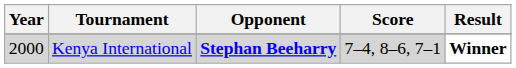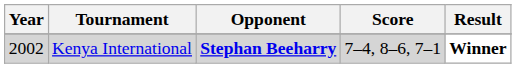Kenya International | Year: 2000 -> 2002
